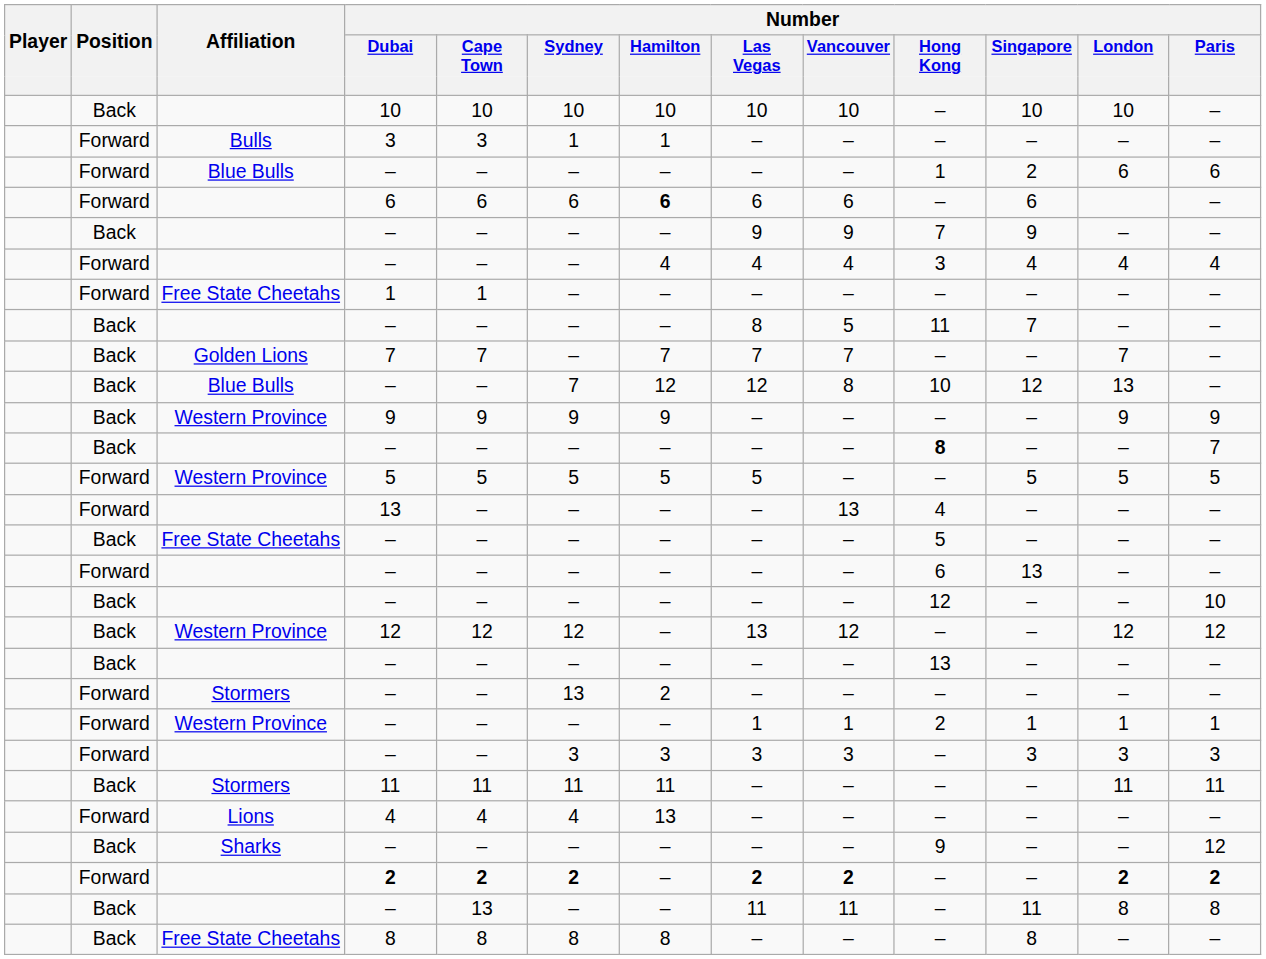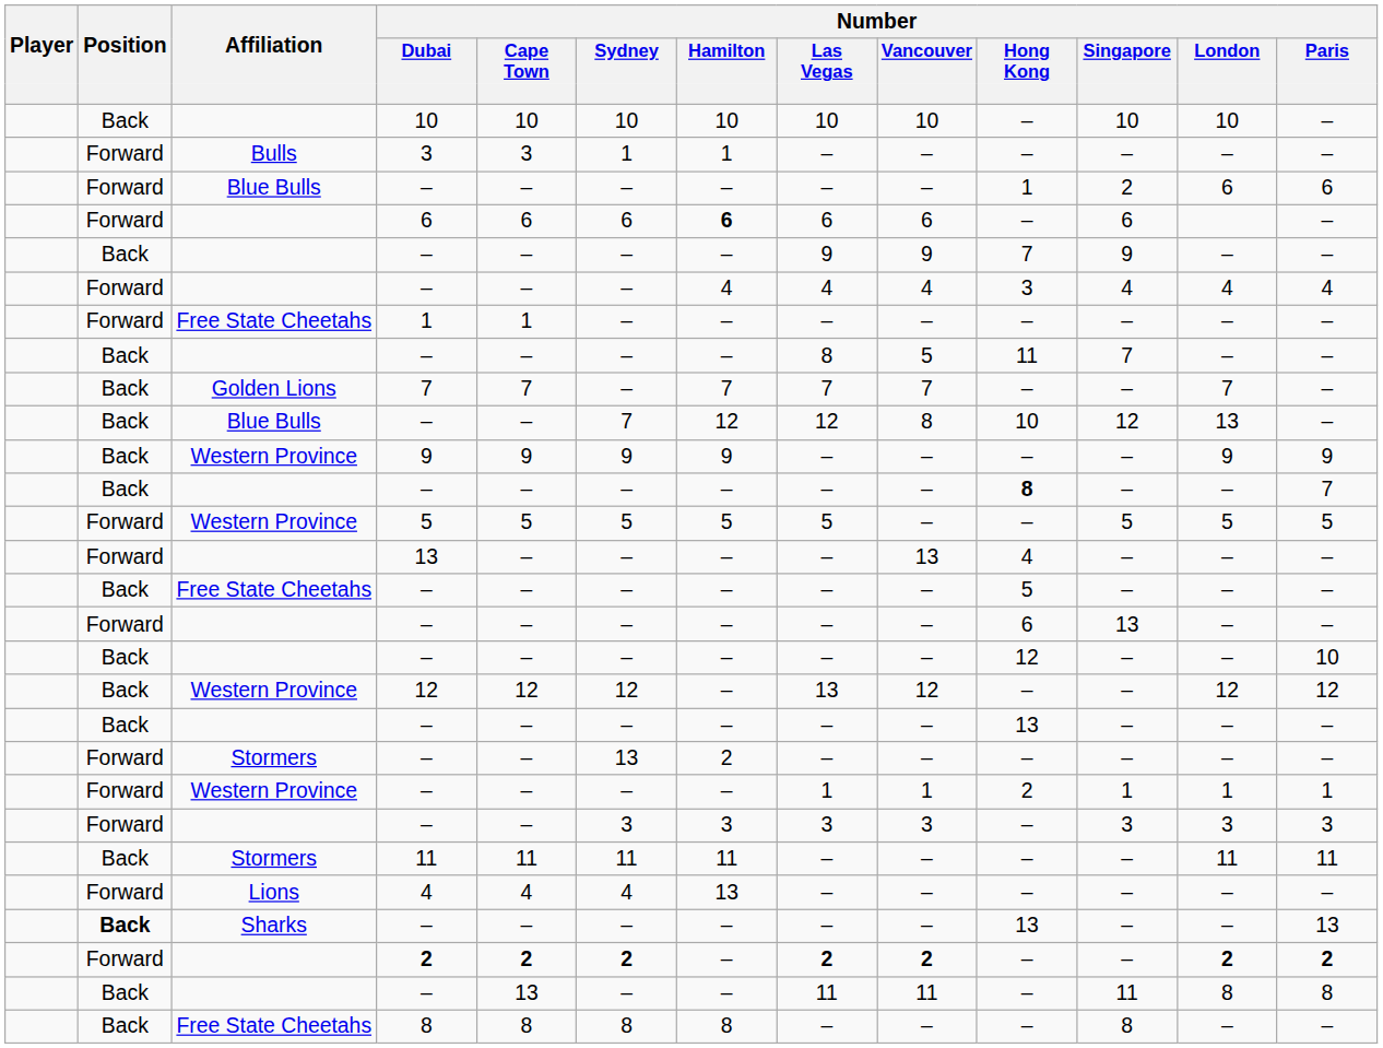Sharks / – | Position: normal -> bold
Sharks / – | Number / Hong Kong: 9 -> 13
Sharks / – | Number / Paris: 12 -> 13
